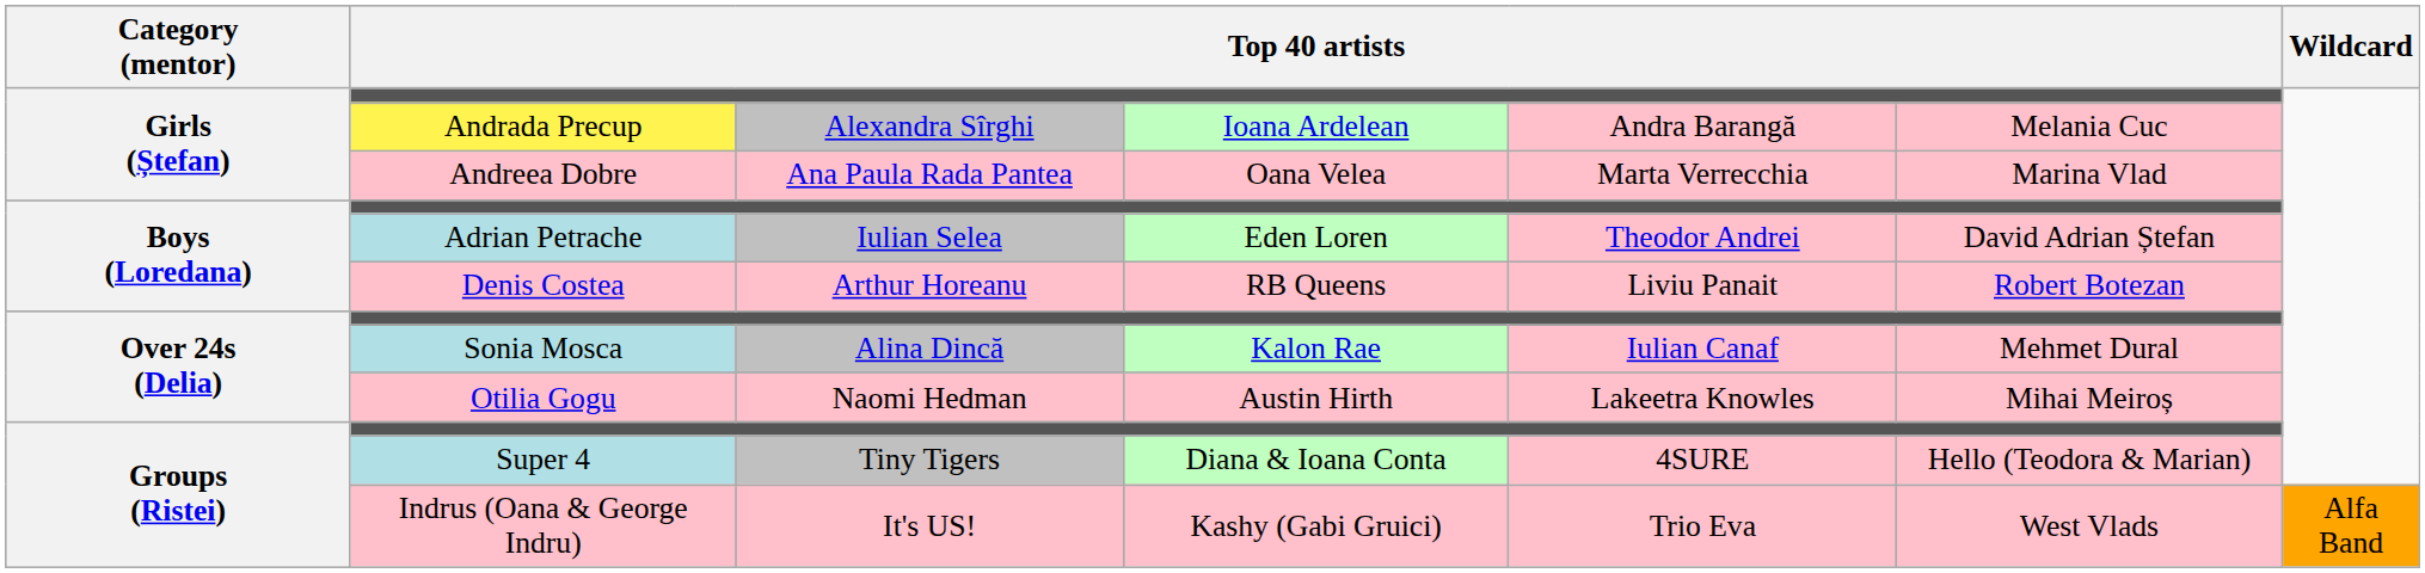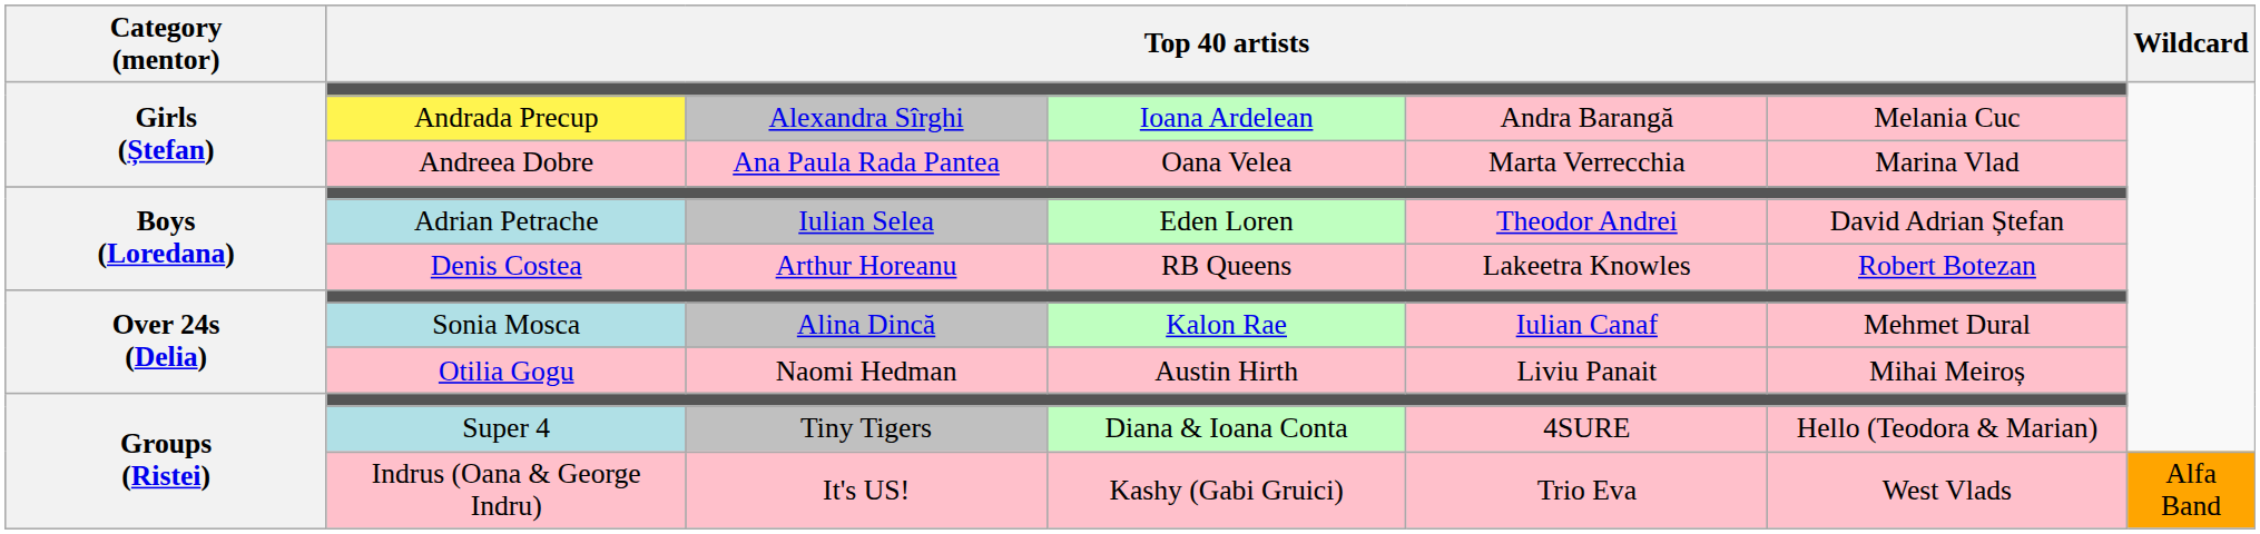Denis Costea | column 5: Liviu Panait -> Lakeetra Knowles
Otilia Gogu | column 5: Lakeetra Knowles -> Liviu Panait
